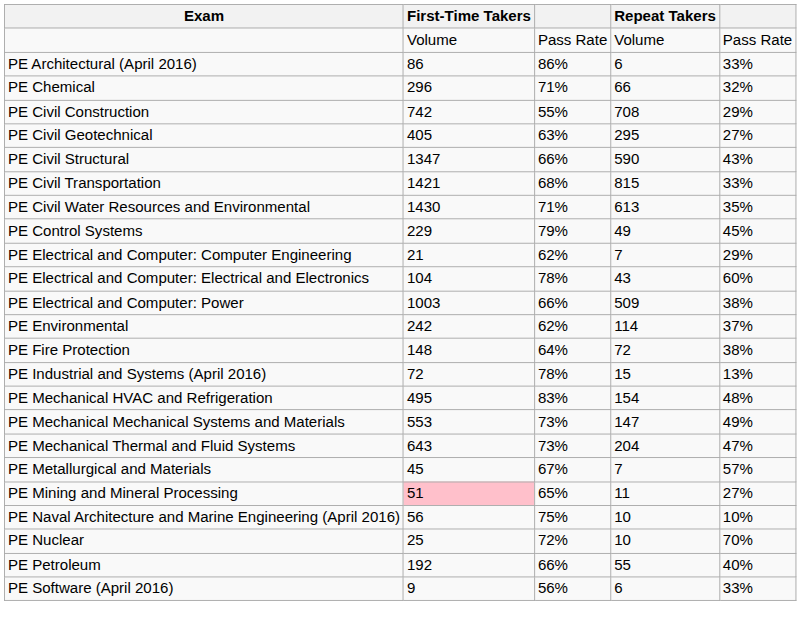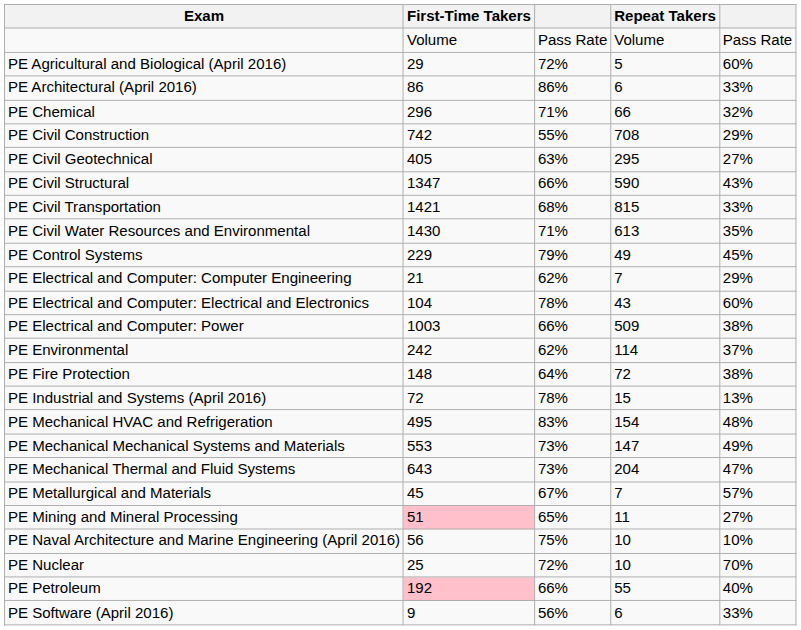+ row: PE Agricultural and Biological (April 2016) | 29 | 72% | 5 | 60%
PE Petroleum | First-Time Takers: no background -> pink background
